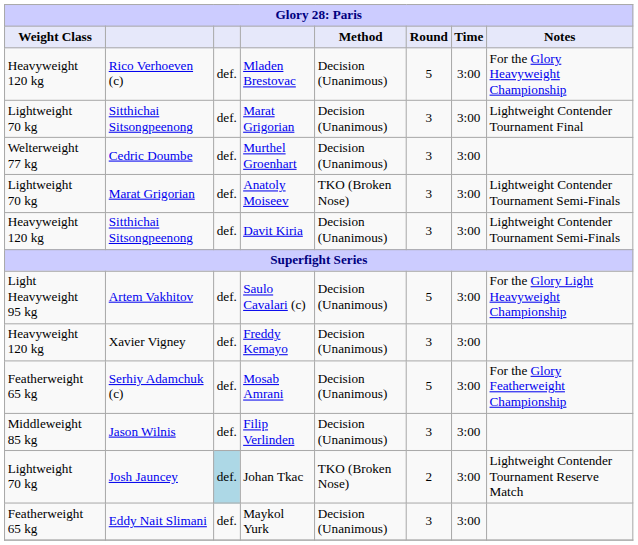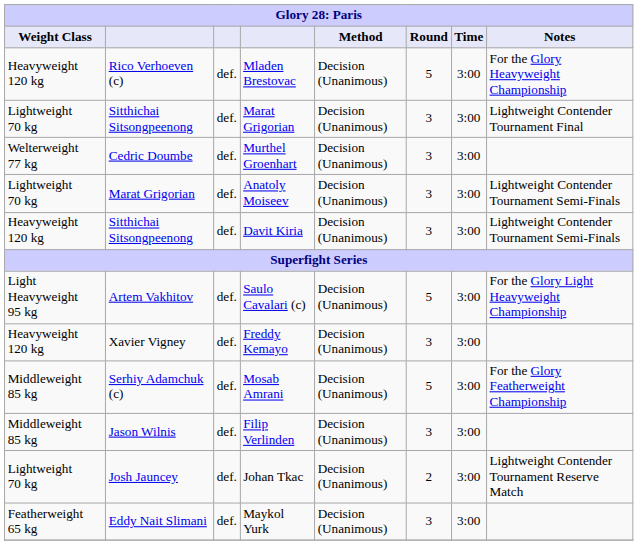Anatoly Moiseev | Method: TKO (Broken Nose) -> Decision (Unanimous)
Mosab Amrani | Weight Class: Featherweight 65 kg -> Middleweight 85 kg
Johan Tkac | column 3: lightblue background -> no background
Johan Tkac | Method: TKO (Broken Nose) -> Decision (Unanimous)
